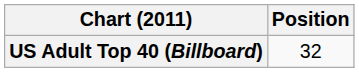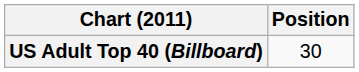US Adult Top 40 (Billboard) | Position: 32 -> 30
